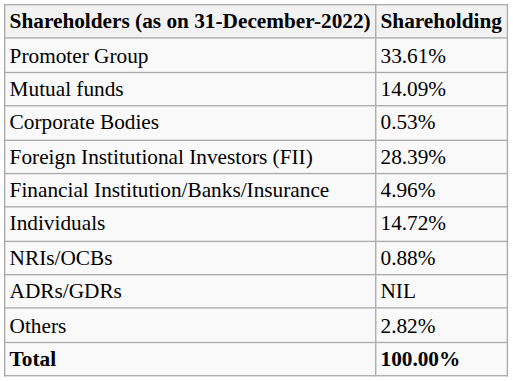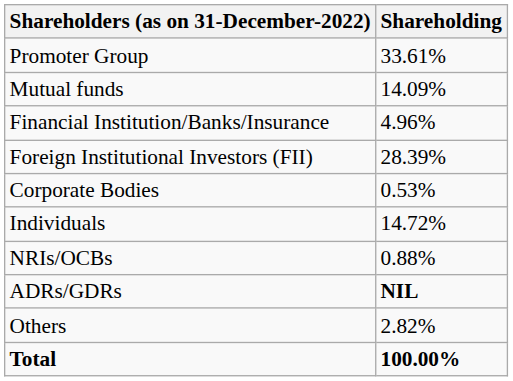rows swapped: Financial Institution/Banks/Insurance <-> Corporate Bodies
ADRs/GDRs | Shareholding: normal -> bold
